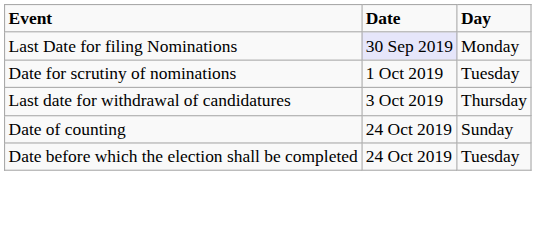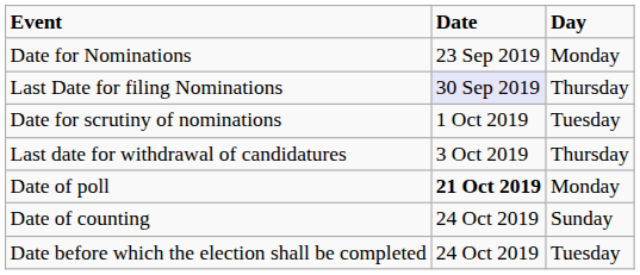+ row: Date for Nominations | 23 Sep 2019 | Monday
Last Date for filing Nominations | Day: Monday -> Thursday
+ row: Date of poll | 21 Oct 2019 | Monday
